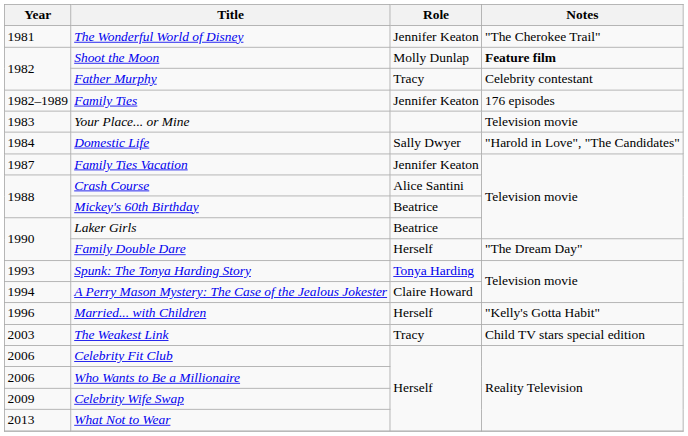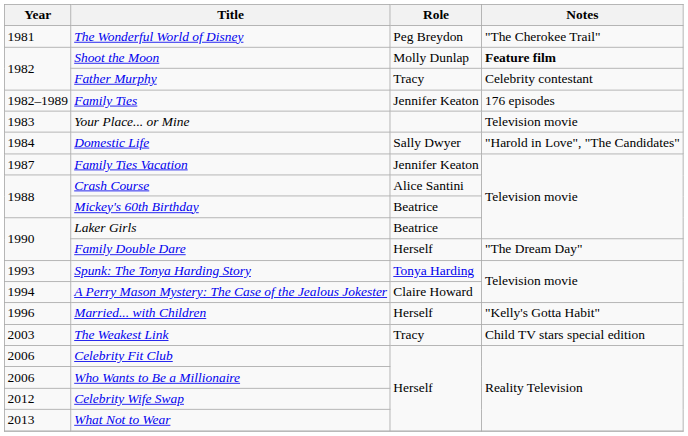The Wonderful World of Disney | Role: Jennifer Keaton -> Peg Breydon
Celebrity Wife Swap | Year: 2009 -> 2012
